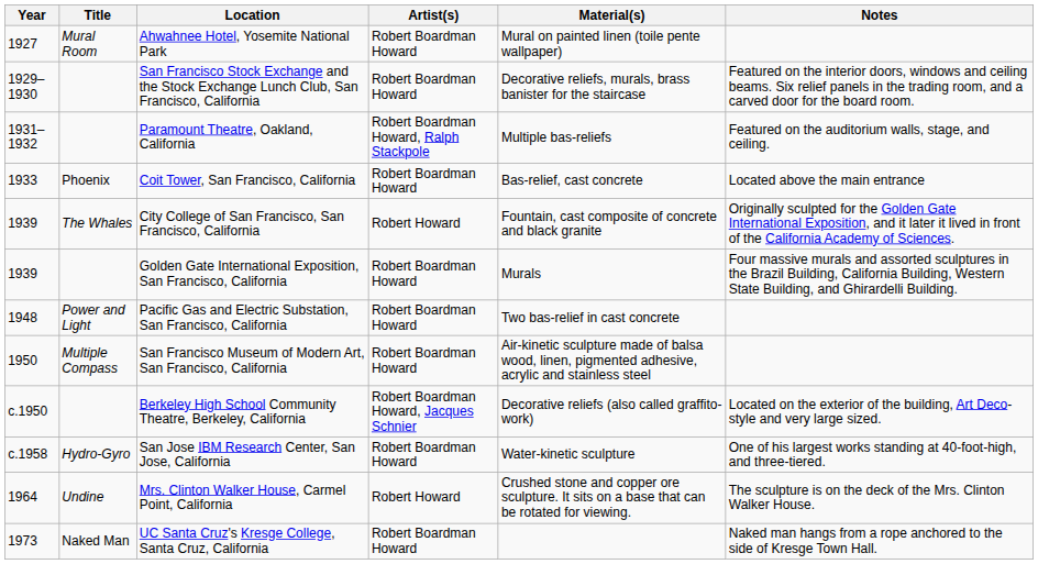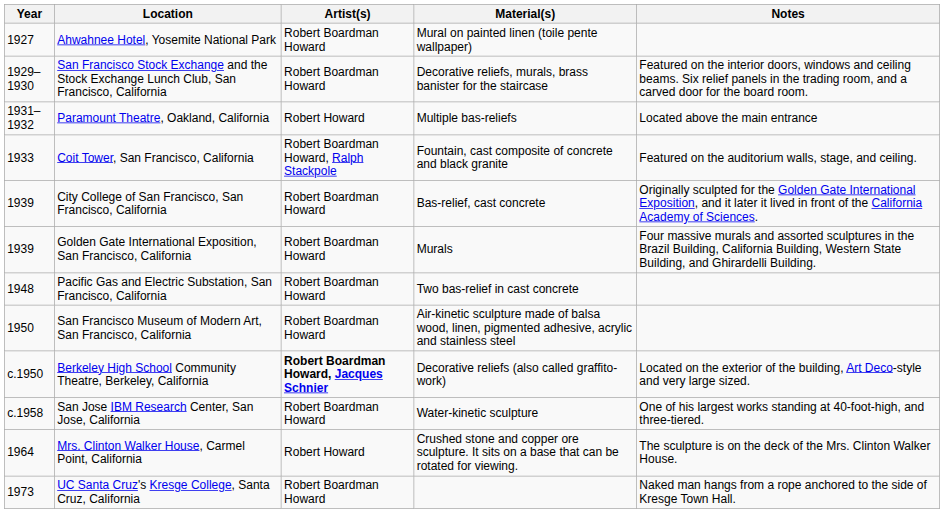- column: Title | Mural Room | Phoenix | The Whales | Power and Light | Multiple Compass | Hydro-Gyro | Undine | Naked Man
Paramount Theatre, Oakland, California | Artist(s): Robert Boardman Howard, Ralph Stackpole -> Robert Howard
Paramount Theatre, Oakland, California | Notes: Featured on the auditorium walls, stage, and ceiling. -> Located above the main entrance
Coit Tower, San Francisco, California | Artist(s): Robert Boardman Howard -> Robert Boardman Howard, Ralph Stackpole
Coit Tower, San Francisco, California | Material(s): Bas-relief, cast concrete -> Fountain, cast composite of concrete and black granite
Coit Tower, San Francisco, California | Notes: Located above the main entrance -> Featured on the auditorium walls, stage, and ceiling.
City College of San Francisco, San Francisco, California | Artist(s): Robert Howard -> Robert Boardman Howard
City College of San Francisco, San Francisco, California | Material(s): Fountain, cast composite of concrete and black granite -> Bas-relief, cast concrete
Berkeley High School Community Theatre, Berkeley, California | Artist(s): normal -> bold
